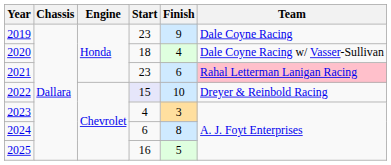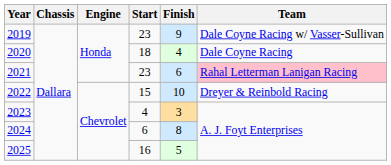2019 | Team: Dale Coyne Racing -> Dale Coyne Racing w/ Vasser-Sullivan
2020 | Team: Dale Coyne Racing w/ Vasser-Sullivan -> Dale Coyne Racing
2022 | Start: lavender background -> no background
